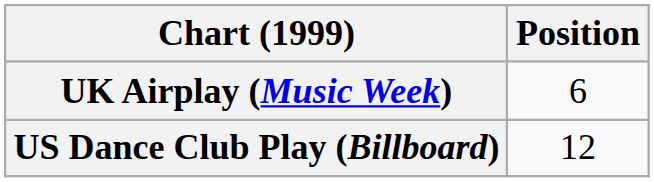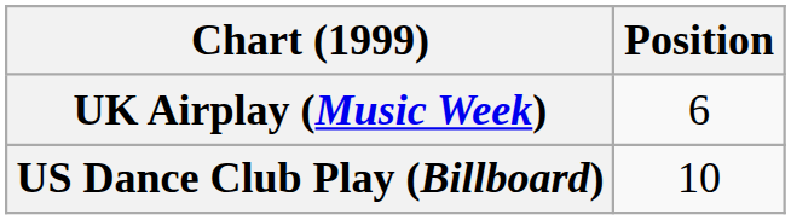US Dance Club Play (Billboard) | Position: 12 -> 10
